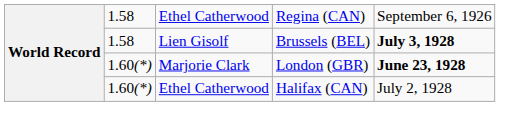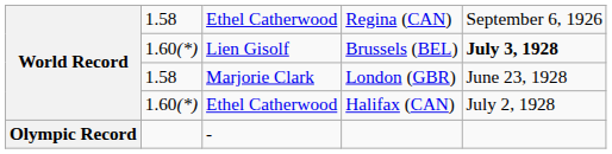Lien Gisolf | column 2: 1.58 -> 1.60(*)
Marjorie Clark | column 2: 1.60(*) -> 1.58
Marjorie Clark | column 5: bold -> normal
+ row: Olympic Record | -
